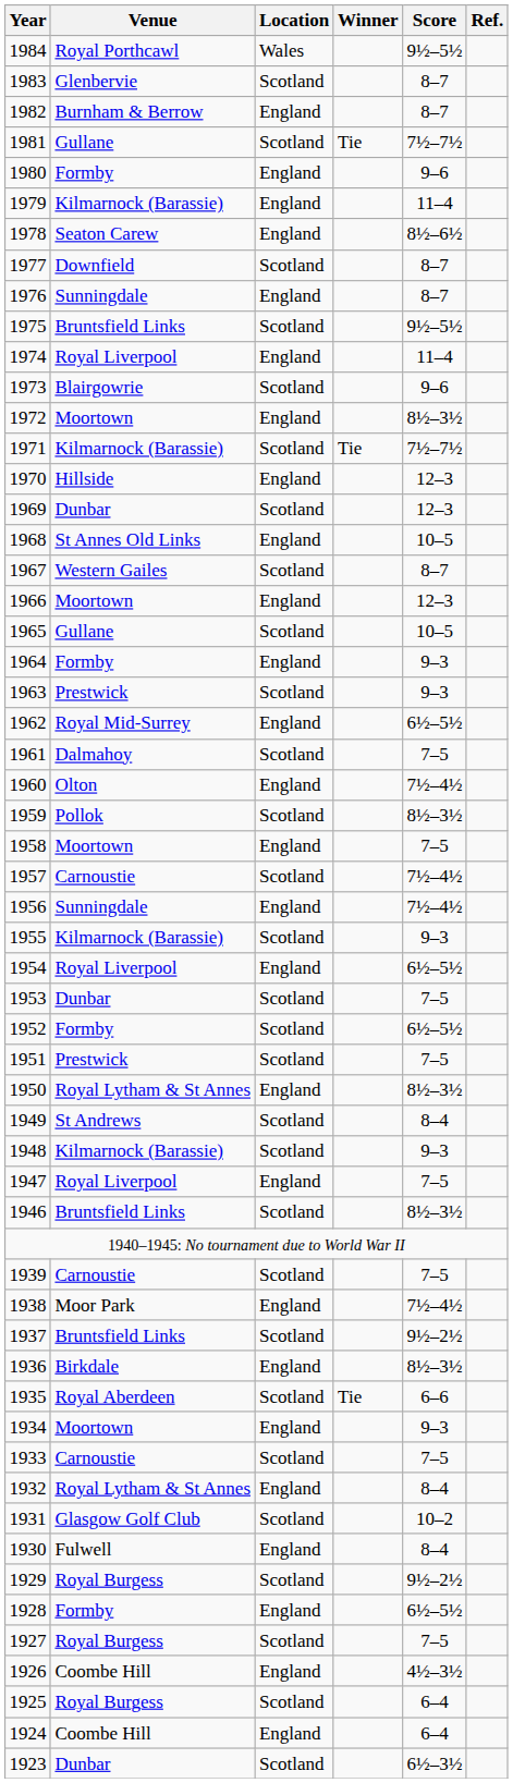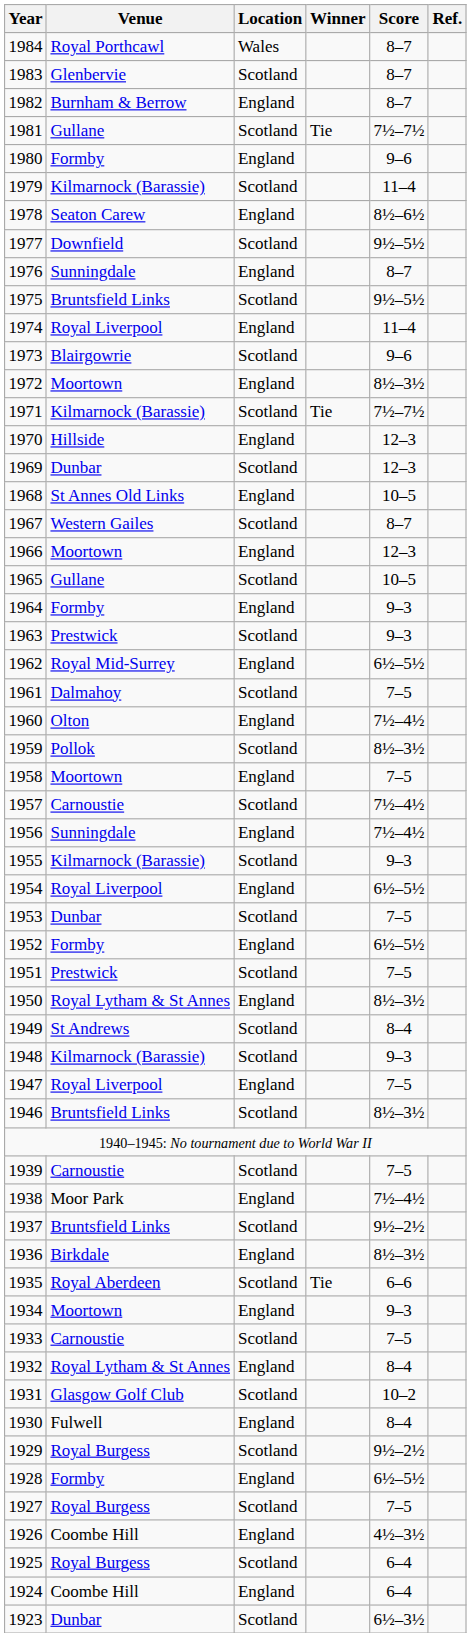1984 | Score: 9½–5½ -> 8–7
1979 | Location: England -> Scotland
1977 | Score: 8–7 -> 9½–5½
1952 | Location: Scotland -> England
